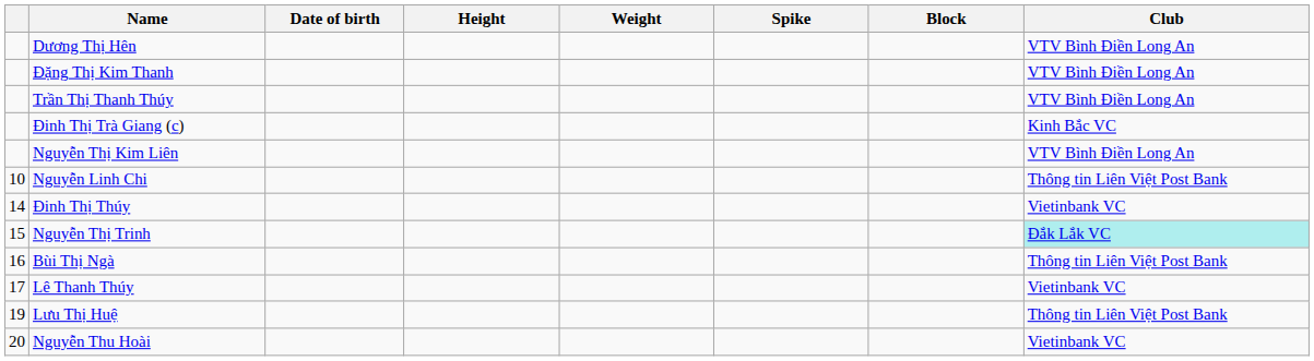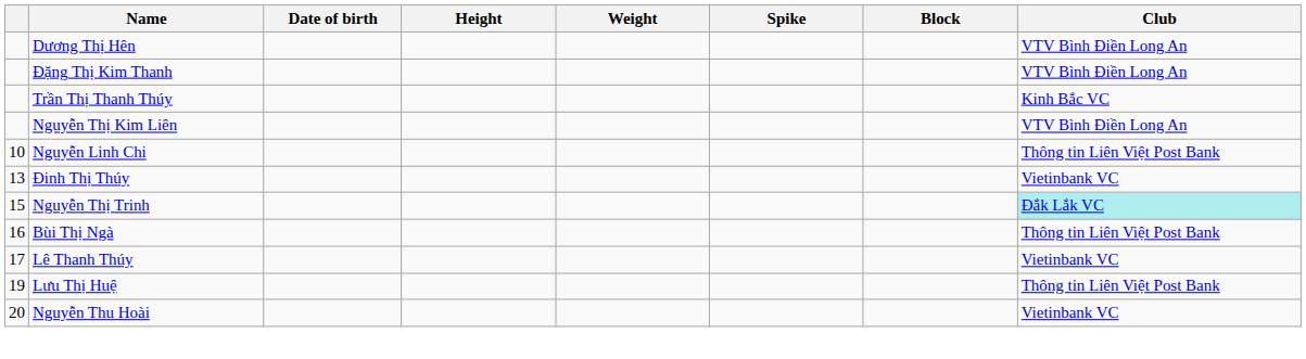Trần Thị Thanh Thúy | Club: VTV Bình Điền Long An -> Kinh Bắc VC
- row: Đinh Thị Trà Giang (c) | Kinh Bắc VC
Đinh Thị Thúy | column 1: 14 -> 13
